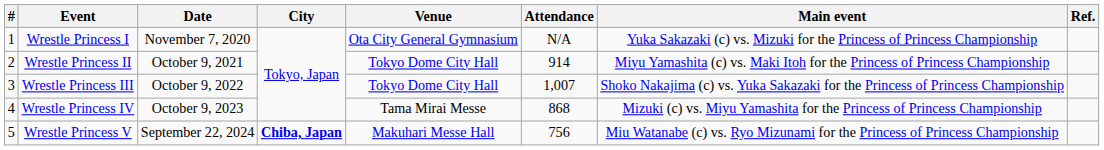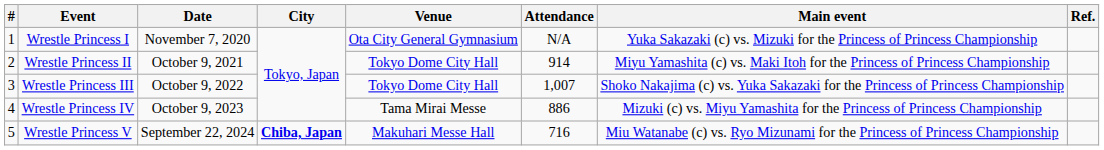Wrestle Princess IV | Attendance: 868 -> 886
Wrestle Princess V | Attendance: 756 -> 716
